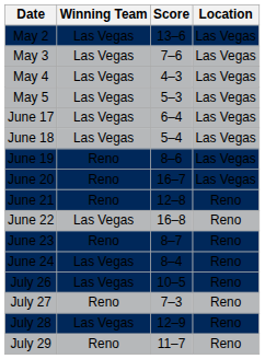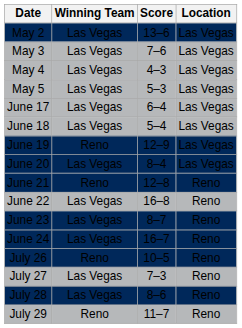June 19 | Score: 8–6 -> 12–9
June 20 | Winning Team: Reno -> Las Vegas
June 20 | Score: 16–7 -> 8–4
June 23 | Winning Team: Reno -> Las Vegas
June 24 | Score: 8–4 -> 16–7
July 26 | Winning Team: Las Vegas -> Reno
July 27 | Winning Team: Reno -> Las Vegas
July 28 | Score: 12–9 -> 8–6
